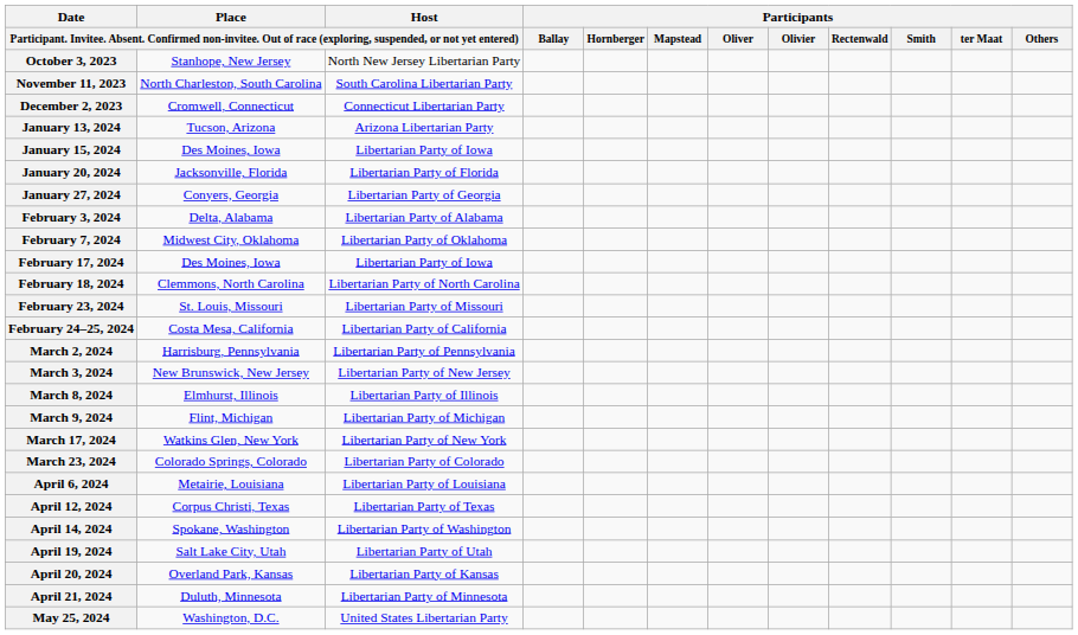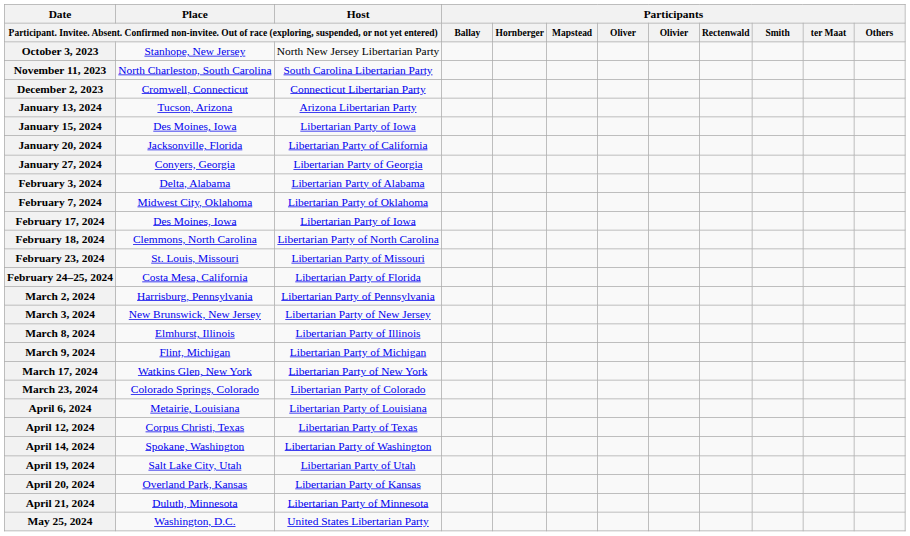January 20, 2024 | column 3: Libertarian Party of Florida -> Libertarian Party of California
February 24–25, 2024 | column 3: Libertarian Party of California -> Libertarian Party of Florida
